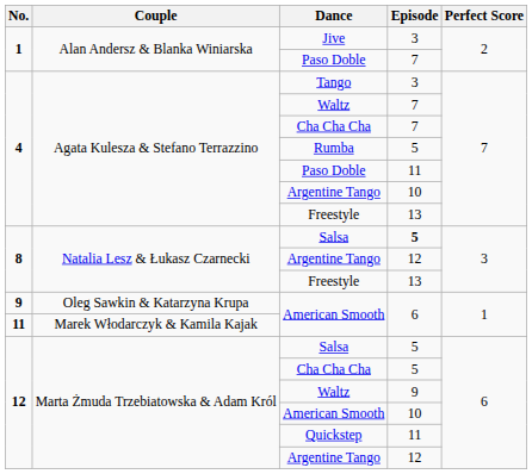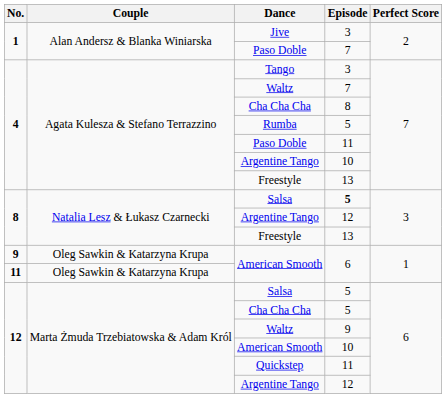4 / Cha Cha Cha | Episode: 7 -> 8
11 / American Smooth | Couple: Marek Włodarczyk & Kamila Kajak -> Oleg Sawkin & Katarzyna Krupa
